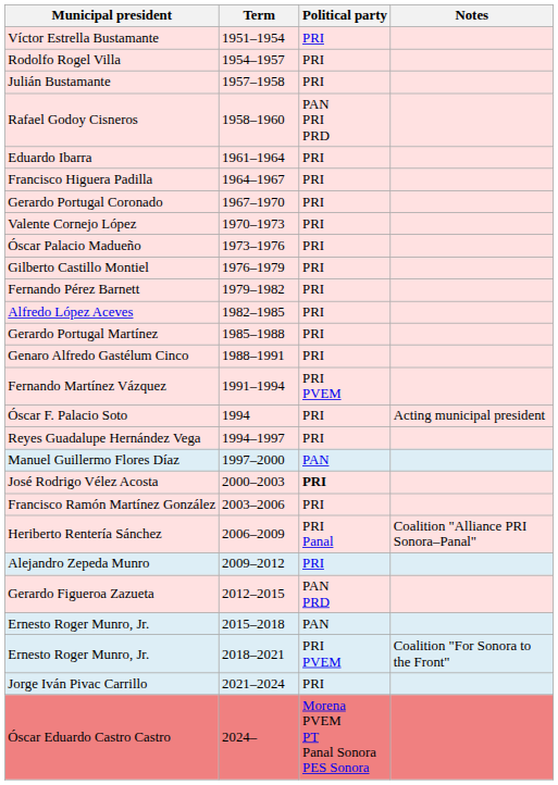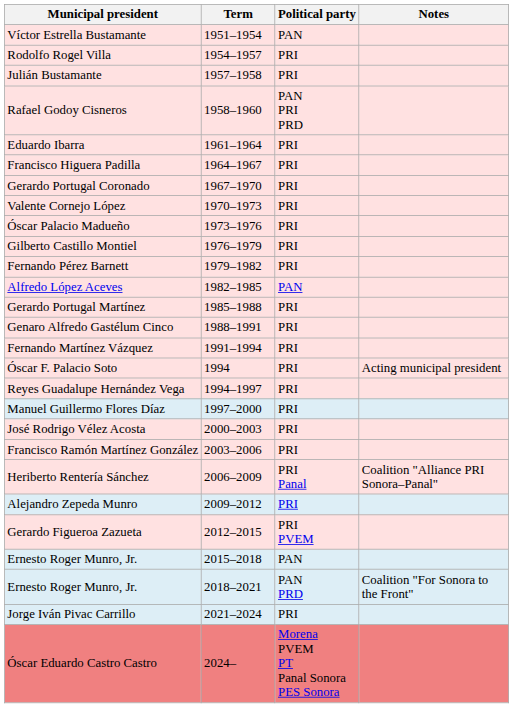Víctor Estrella Bustamante | Political party: PRI -> PAN
Alfredo López Aceves | Political party: PRI -> PAN
Fernando Martínez Vázquez | Political party: PRI PVEM -> PRI
Manuel Guillermo Flores Díaz | Political party: PAN -> PRI
José Rodrigo Vélez Acosta | Political party: bold -> normal
Gerardo Figueroa Zazueta | Political party: PAN PRD -> PRI PVEM
Ernesto Roger Munro, Jr. / 2018–2021 | Political party: PRI PVEM -> PAN PRD
